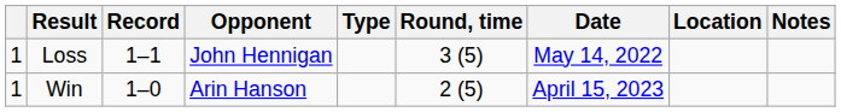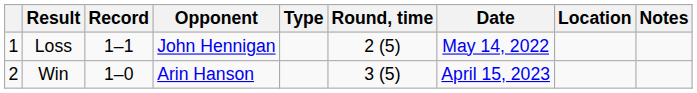Loss | Round, time: 3 (5) -> 2 (5)
Win | column 1: 1 -> 2
Win | Round, time: 2 (5) -> 3 (5)
